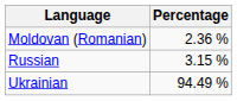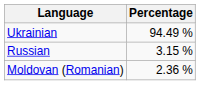rows swapped: Ukrainian <-> Moldovan (Romanian)
